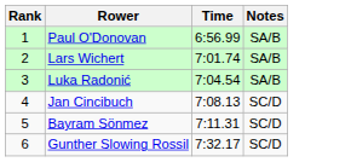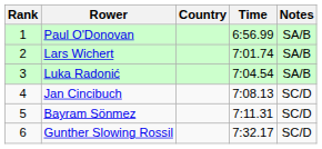+ column: Country
